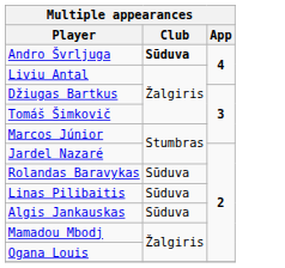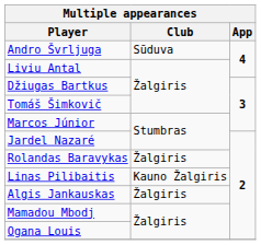Andro Švrljuga | Club: bold -> normal
Rolandas Baravykas | Club: Sūduva -> Žalgiris
Linas Pilibaitis | Club: Sūduva -> Kauno Žalgiris
Algis Jankauskas | Club: Sūduva -> Žalgiris
